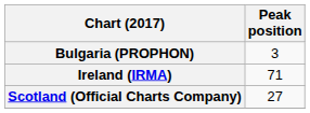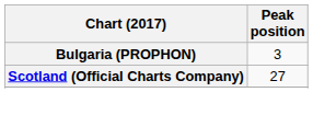- row: Ireland (IRMA) | 71
